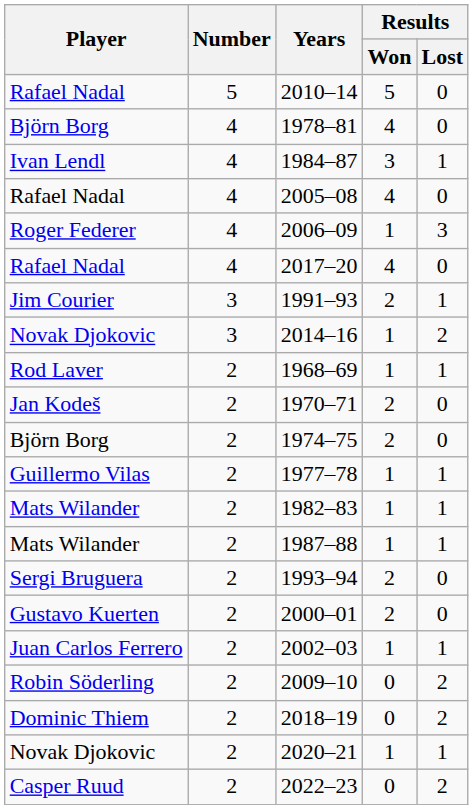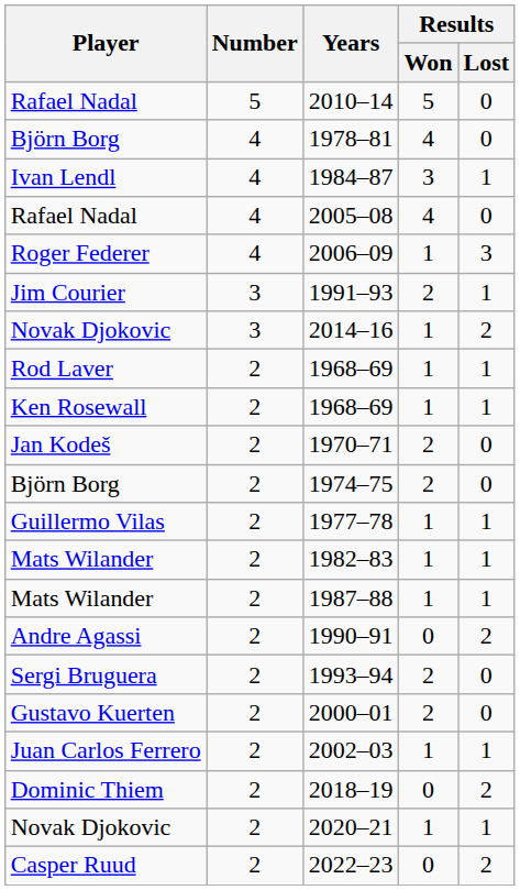- row: Rafael Nadal | 4 | 2017–20 | 4 | 0
+ row: Ken Rosewall | 2 | 1968–69 | 1 | 1
+ row: Andre Agassi | 2 | 1990–91 | 0 | 2
- row: Robin Söderling | 2 | 2009–10 | 0 | 2
